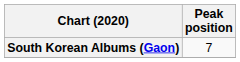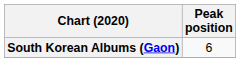South Korean Albums (Gaon) | Peak position: 7 -> 6
